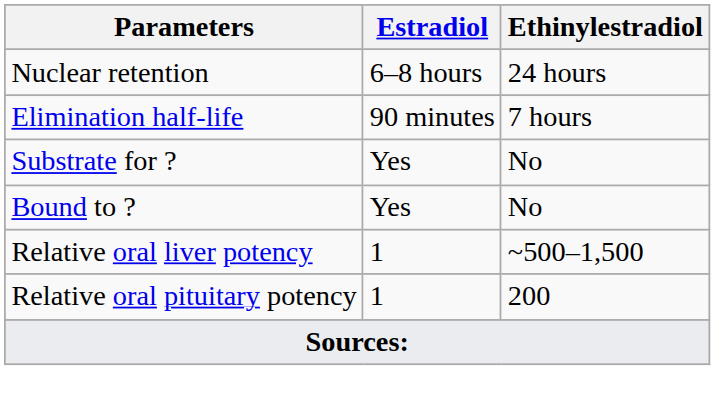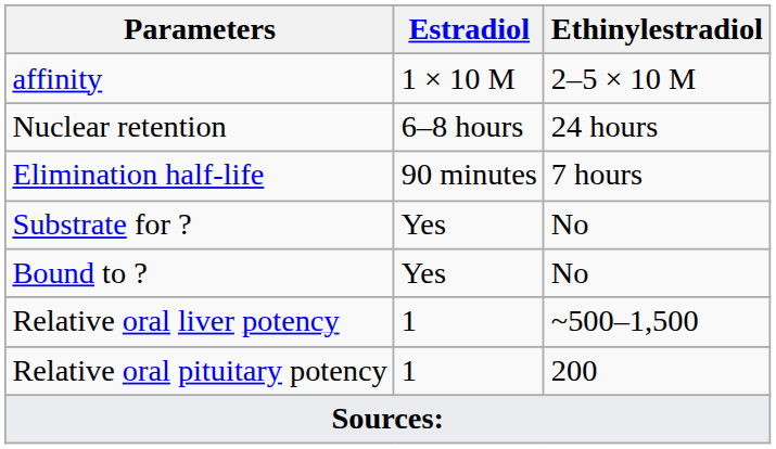+ row: affinity | 1 × 10 M | 2–5 × 10 M
